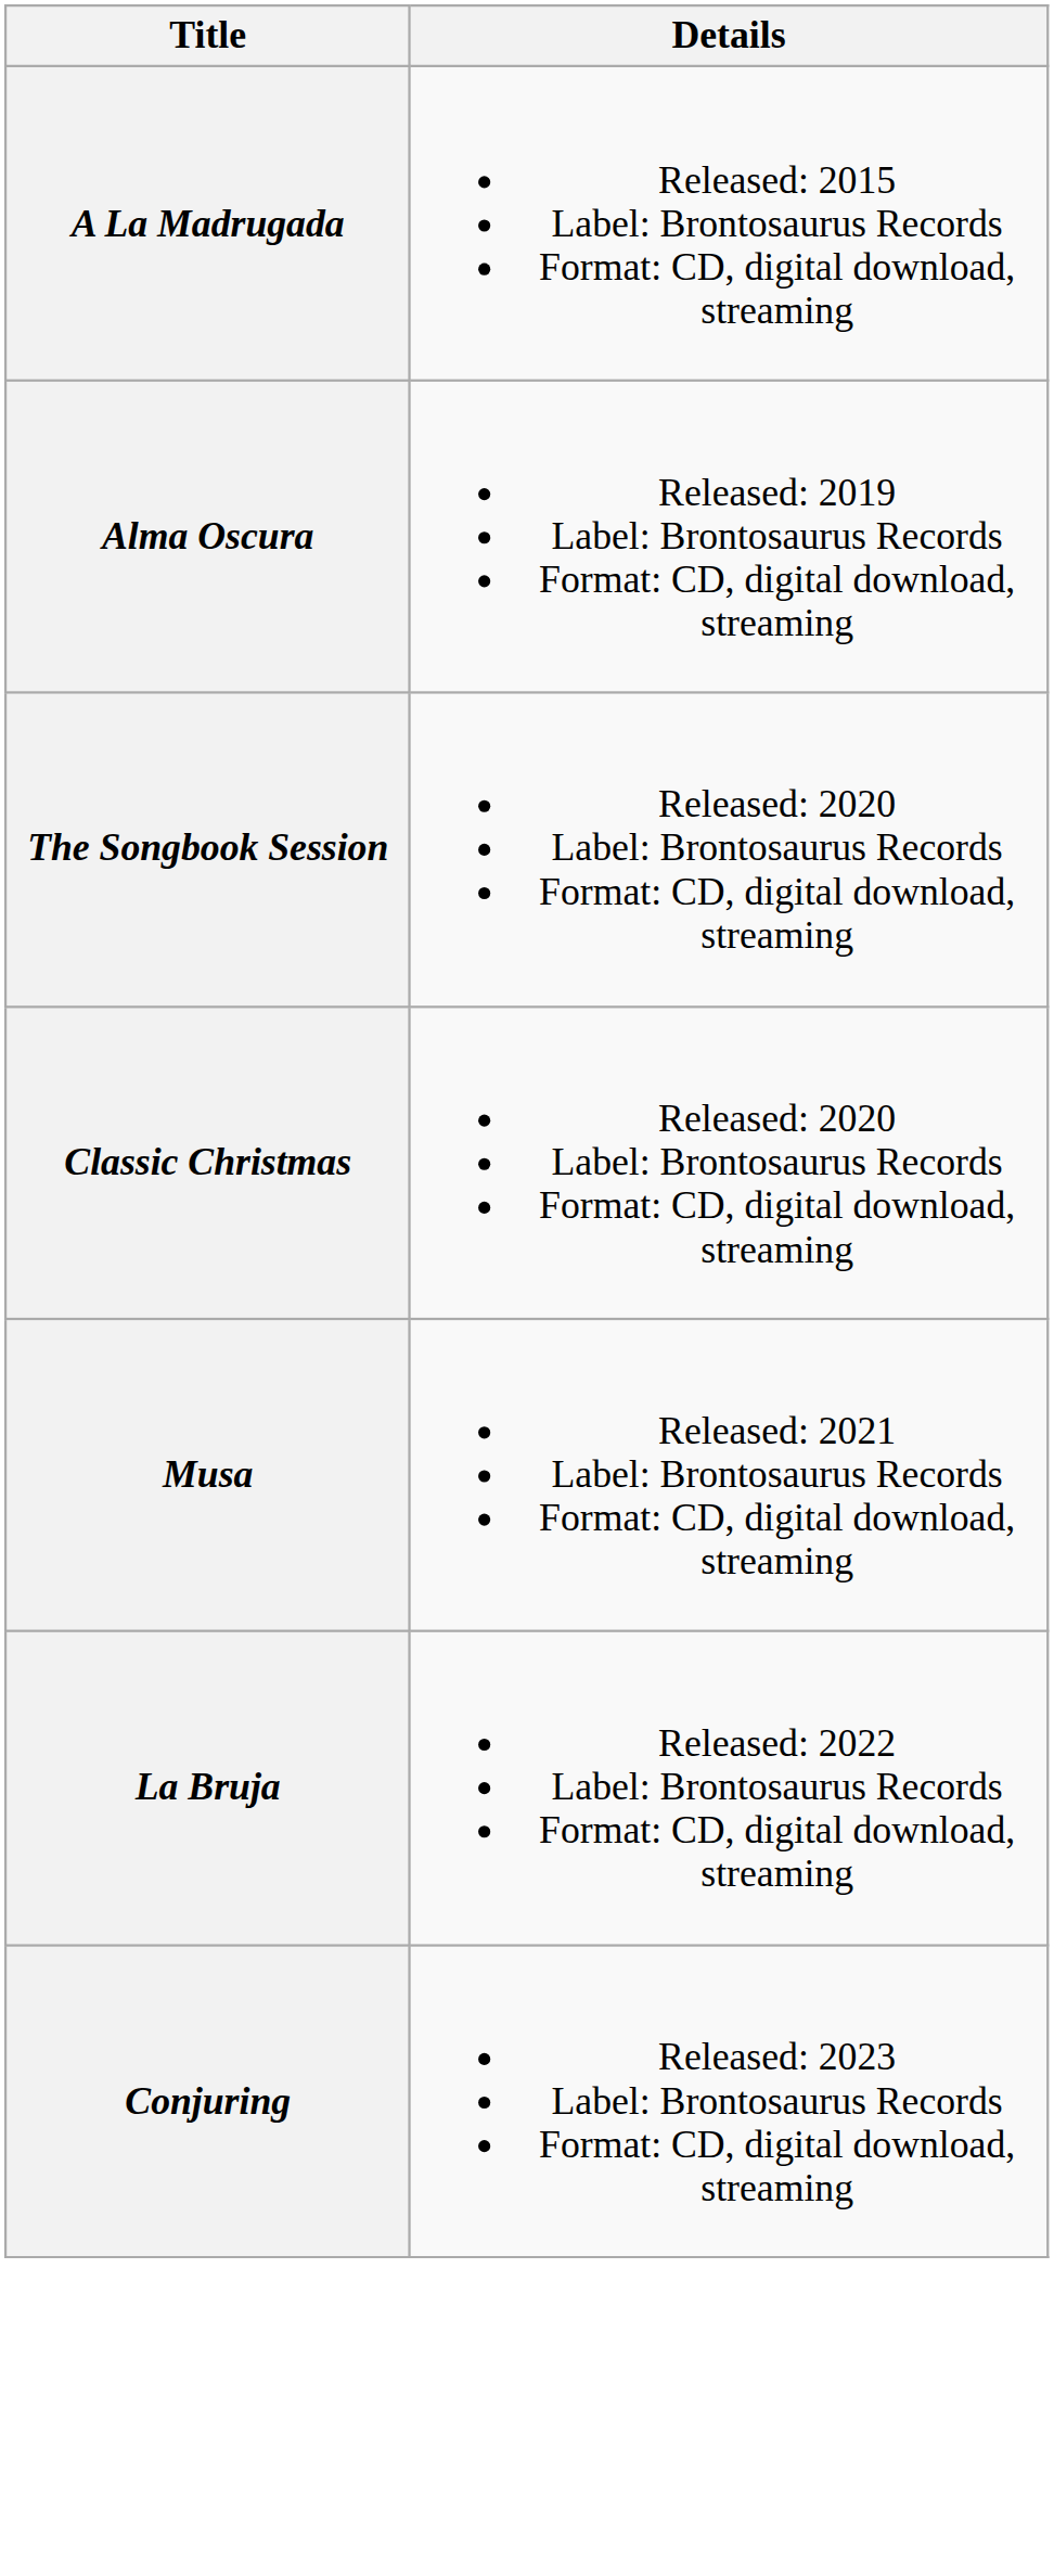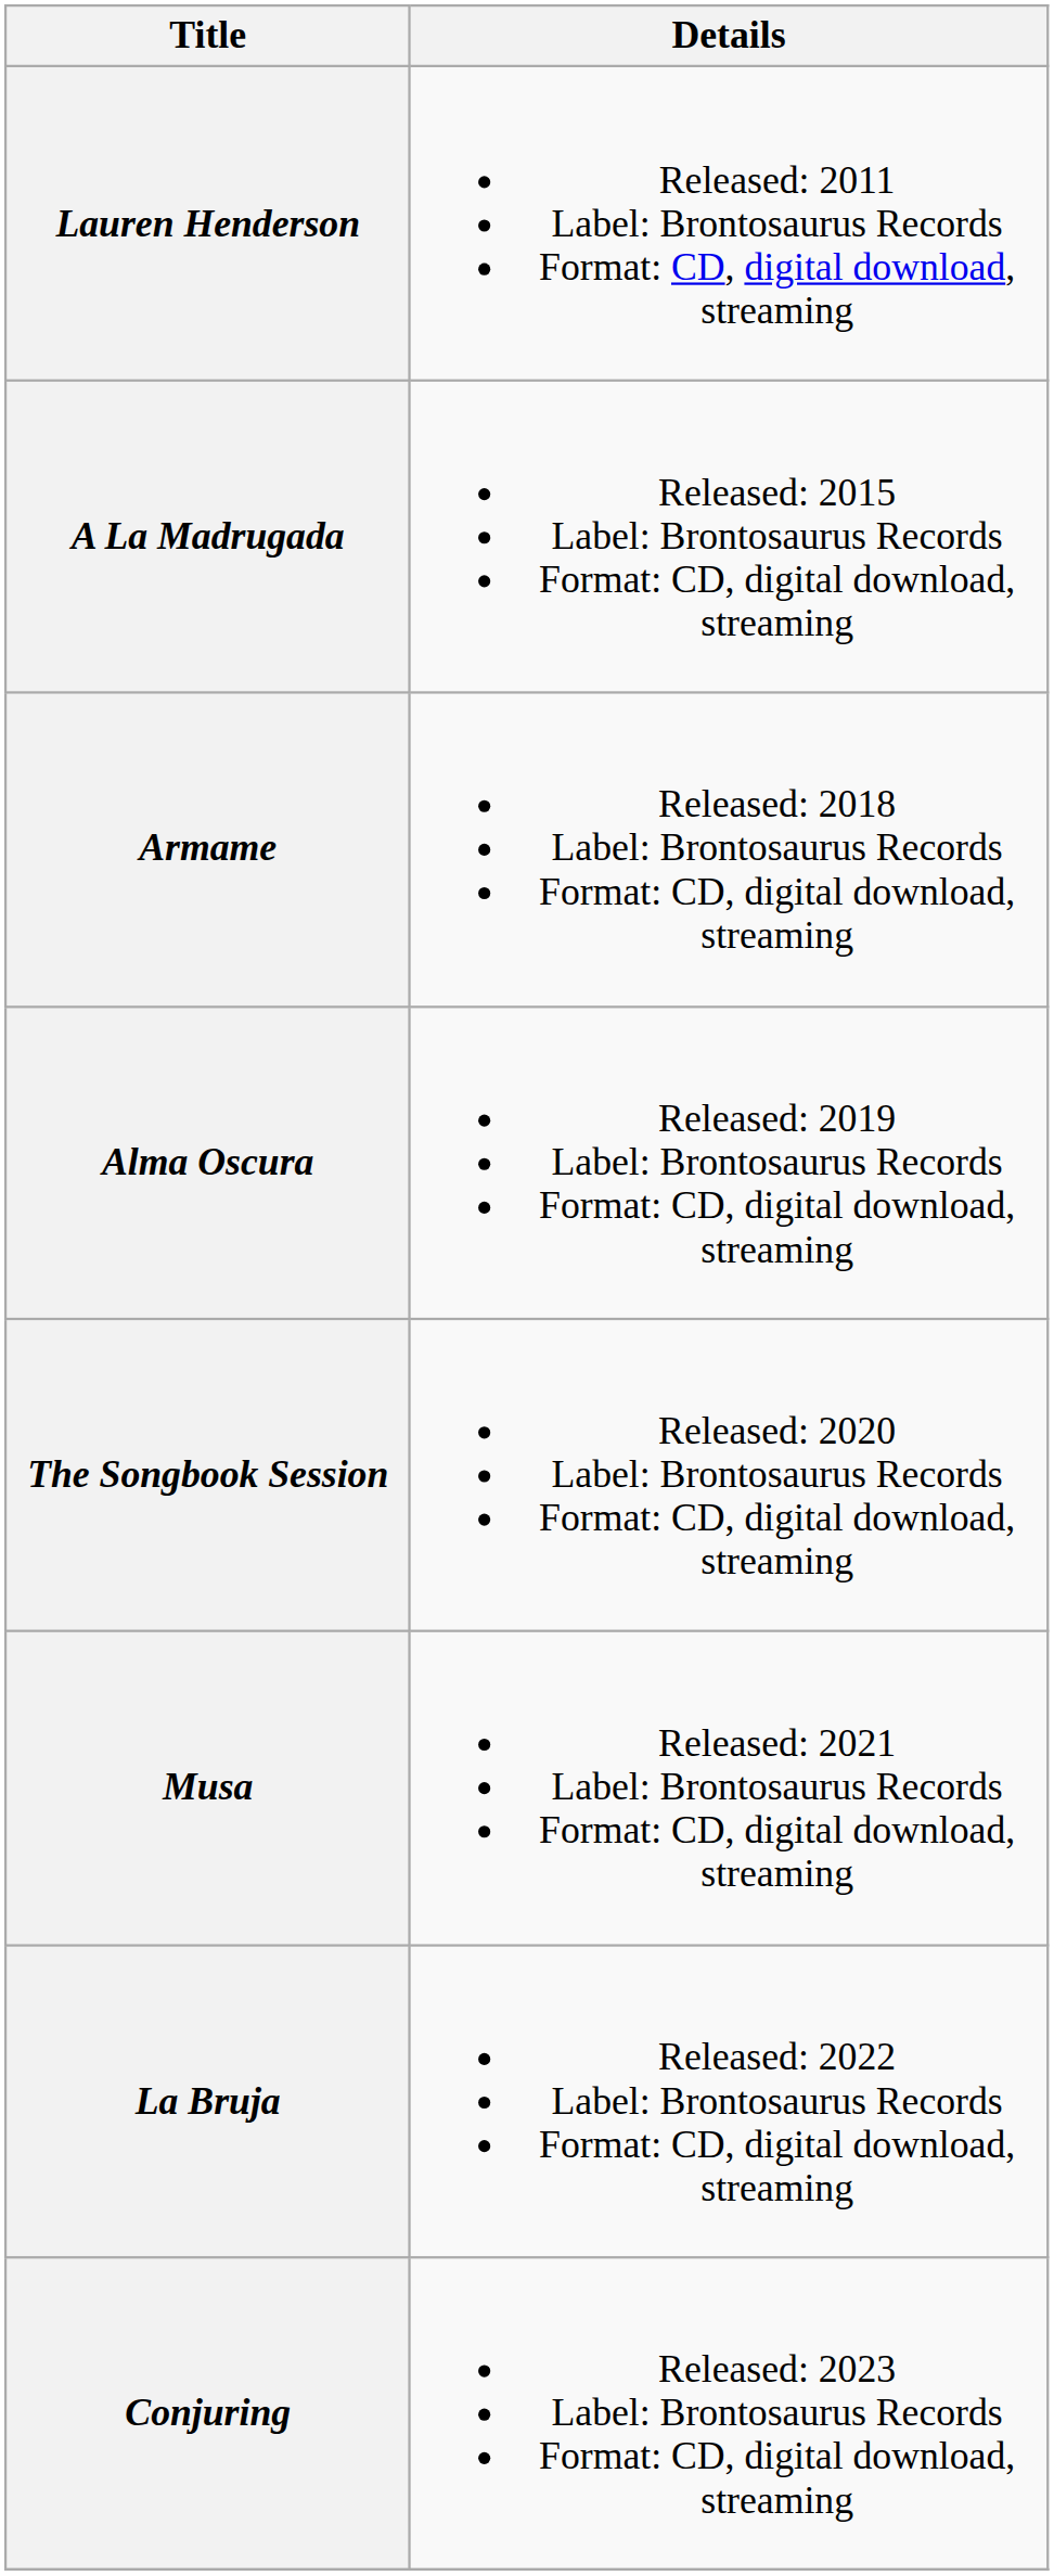+ row: Lauren Henderson | Released: 2011 Label: Brontosaurus Records Format: CD, digital download, streaming
+ row: Armame | Released: 2018 Label: Brontosaurus Records Format: CD, digital download, streaming
- row: Classic Christmas | Released: 2020 Label: Brontosaurus Records Format: CD, digital download, streaming
